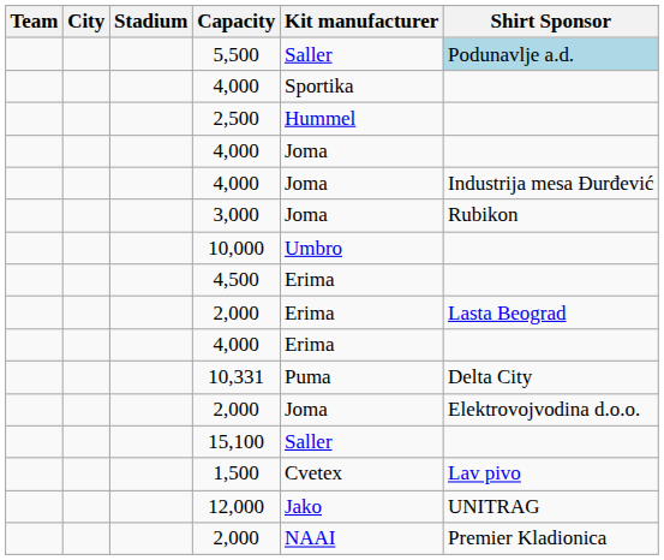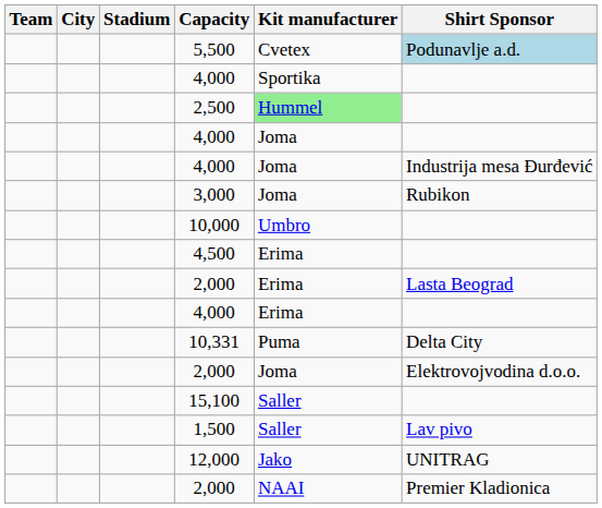5,500 | Kit manufacturer: Saller -> Cvetex
2,500 | Kit manufacturer: no background -> lightgreen background
1,500 | Kit manufacturer: Cvetex -> Saller
